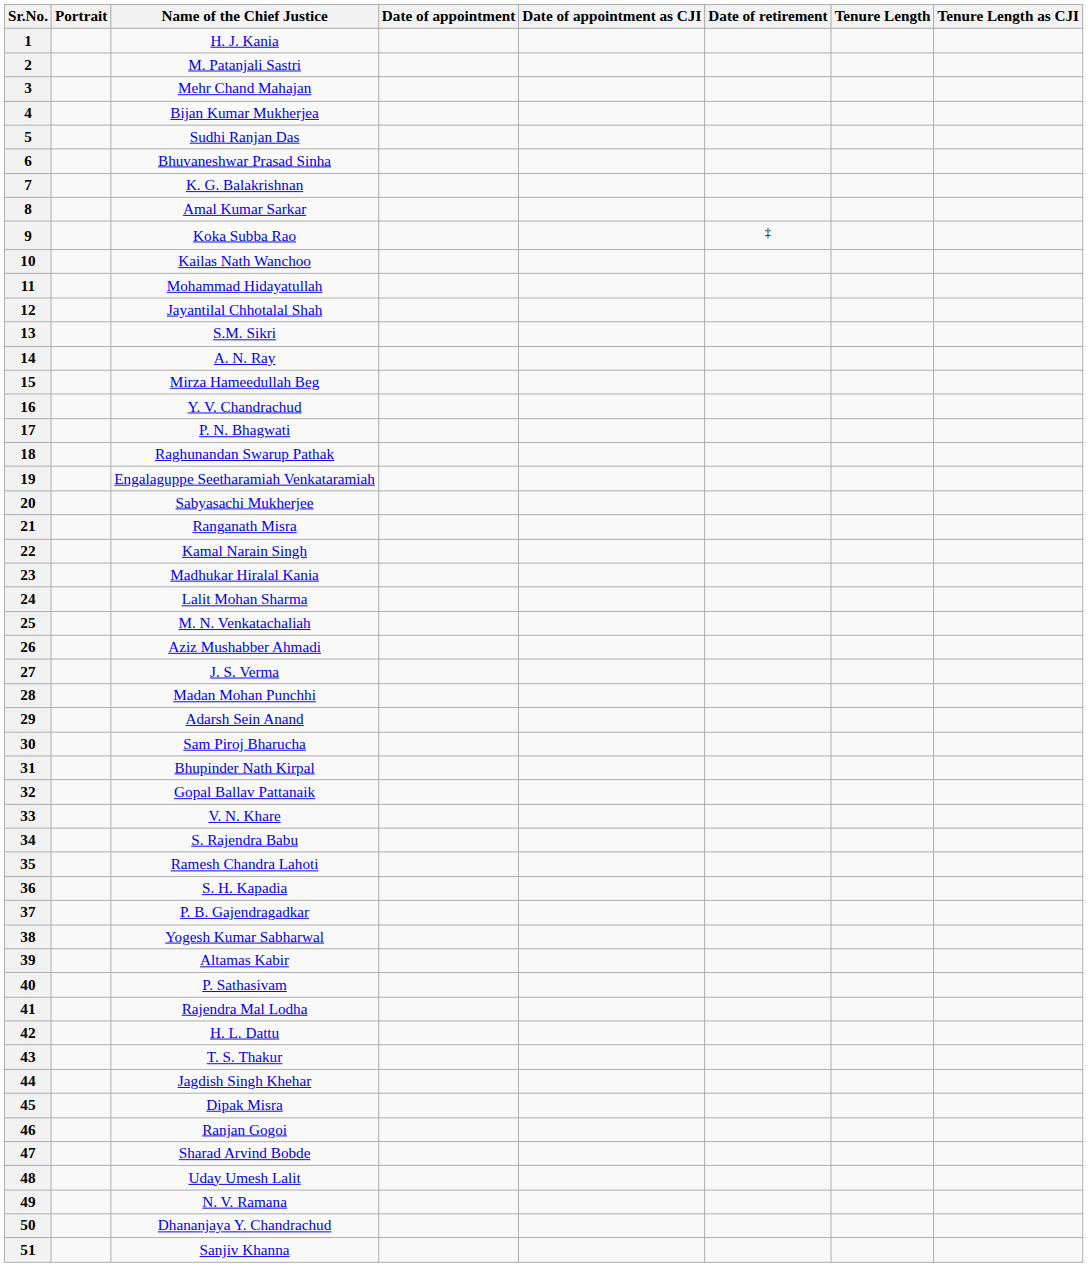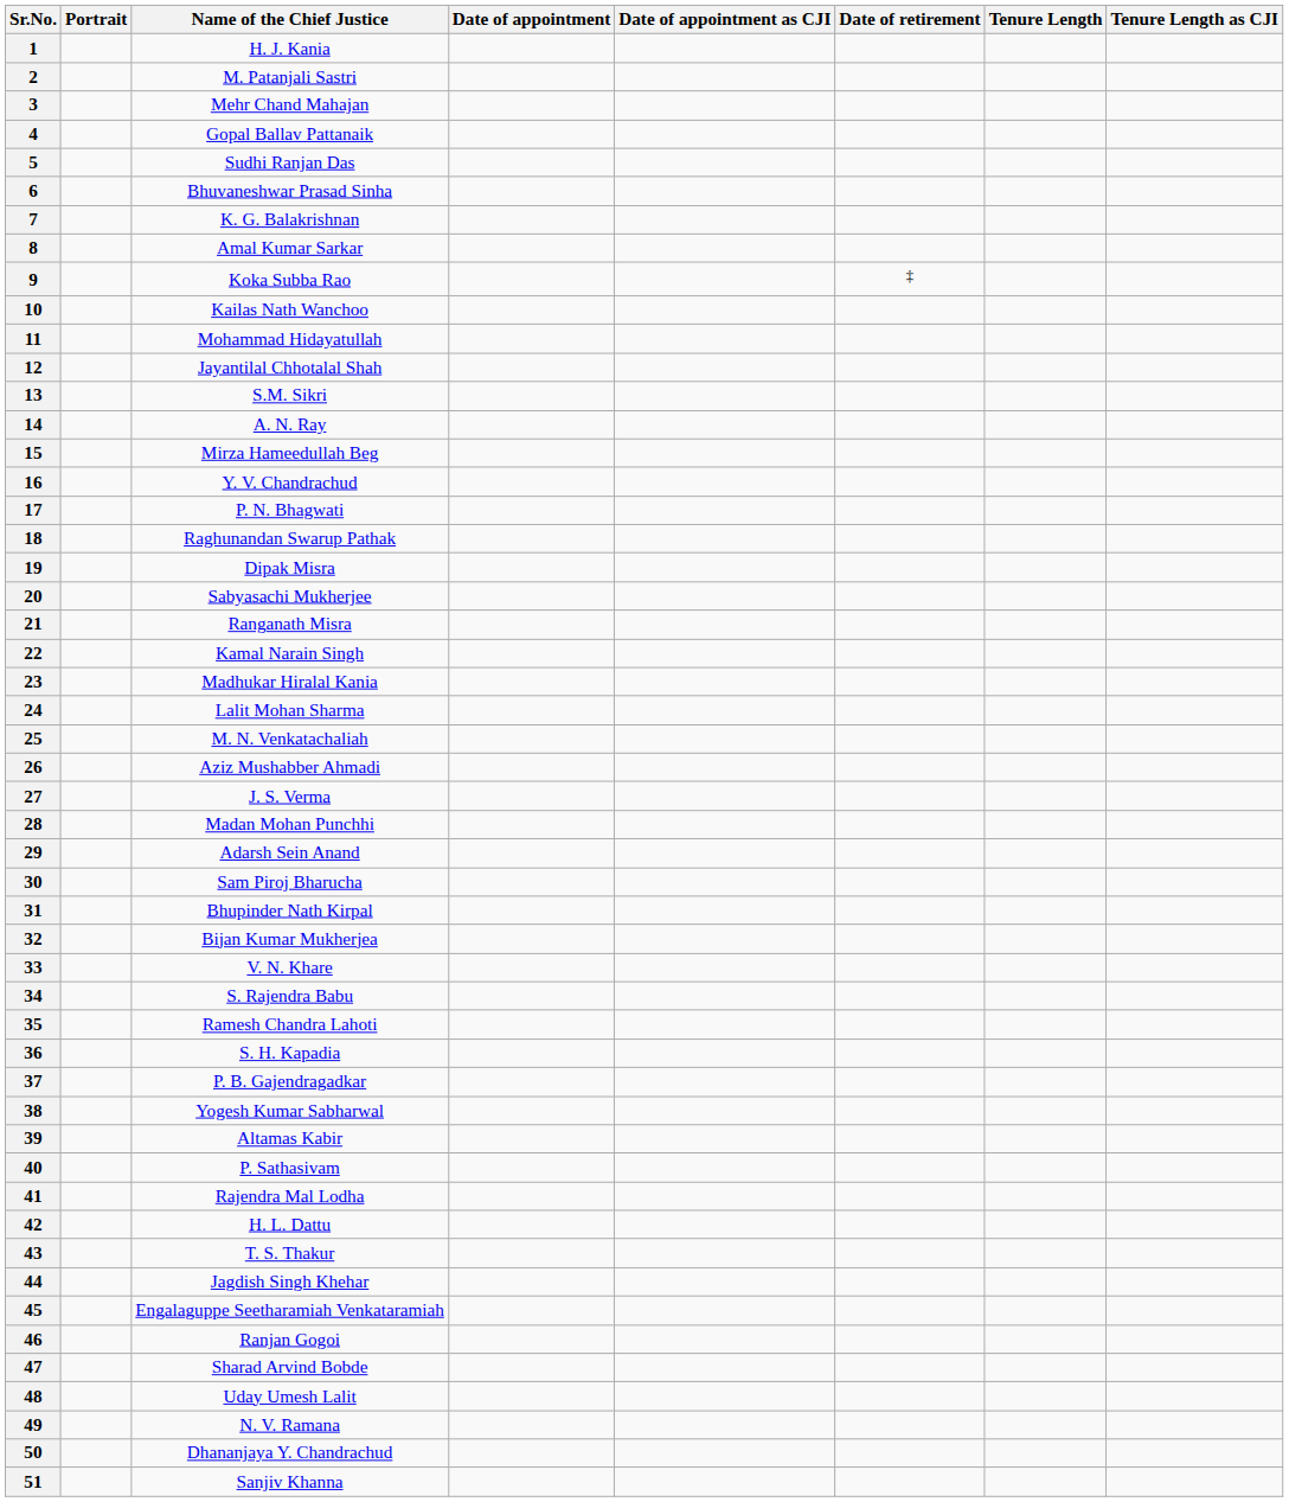4 | Name of the Chief Justice: Bijan Kumar Mukherjea -> Gopal Ballav Pattanaik
19 | Name of the Chief Justice: Engalaguppe Seetharamiah Venkataramiah -> Dipak Misra
32 | Name of the Chief Justice: Gopal Ballav Pattanaik -> Bijan Kumar Mukherjea
45 | Name of the Chief Justice: Dipak Misra -> Engalaguppe Seetharamiah Venkataramiah
